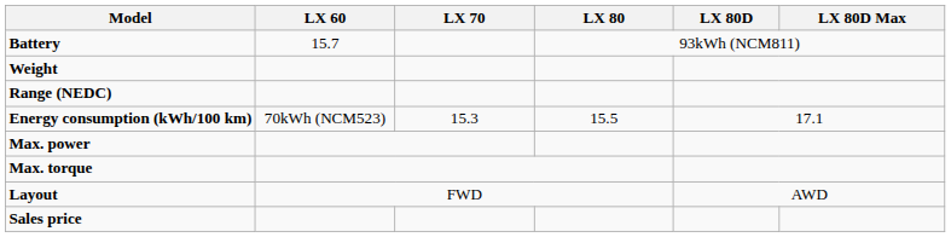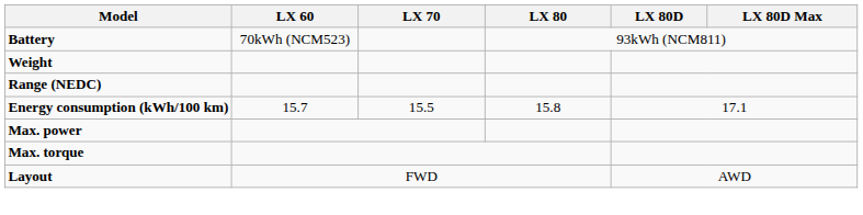Battery | LX 60: 15.7 -> 70kWh (NCM523)
Energy consumption (kWh/100 km) | LX 60: 70kWh (NCM523) -> 15.7
Energy consumption (kWh/100 km) | LX 70: 15.3 -> 15.5
Energy consumption (kWh/100 km) | LX 80: 15.5 -> 15.8
- row: Sales price
